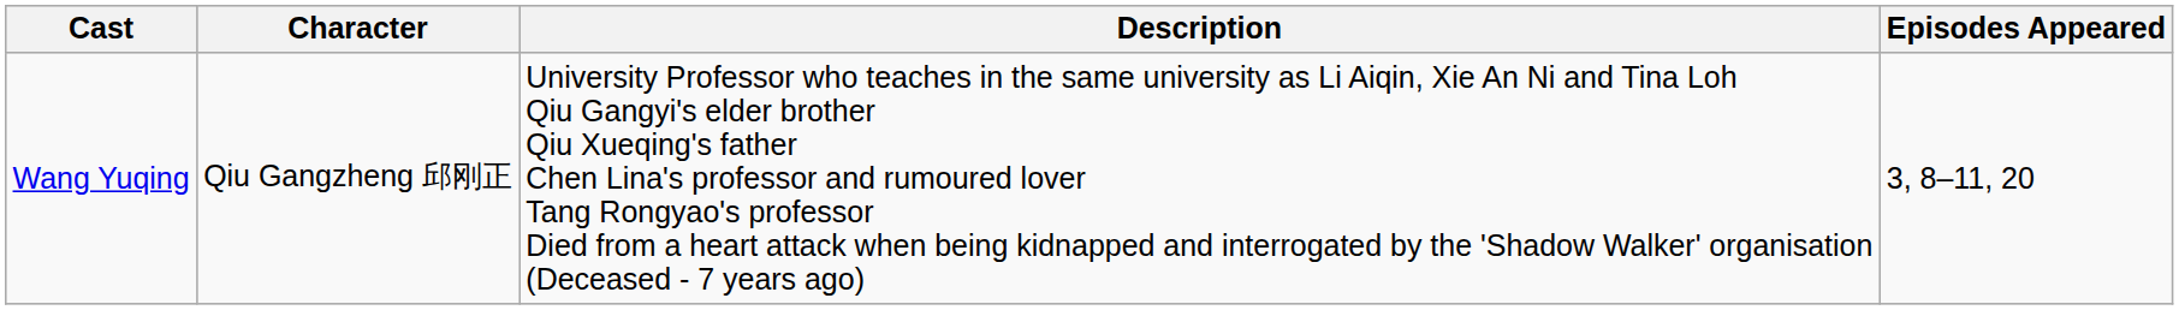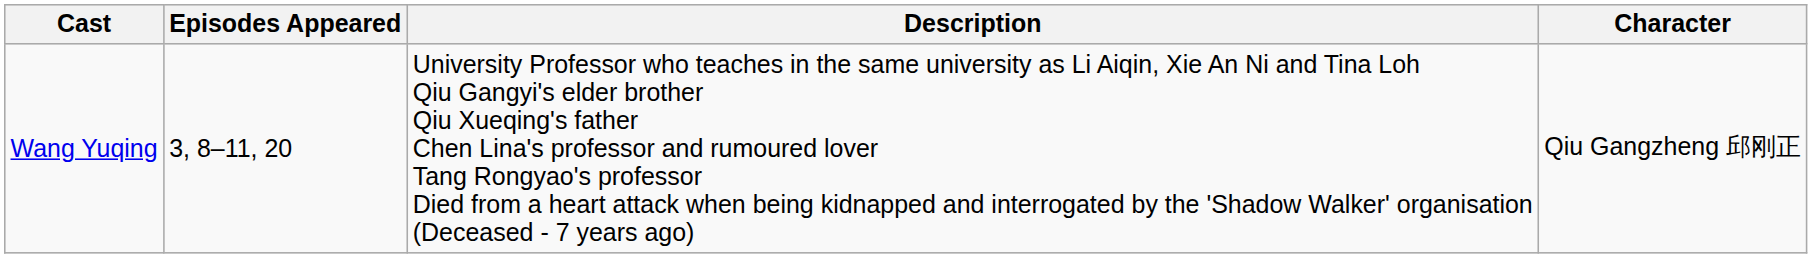columns swapped: Character <-> Episodes Appeared
